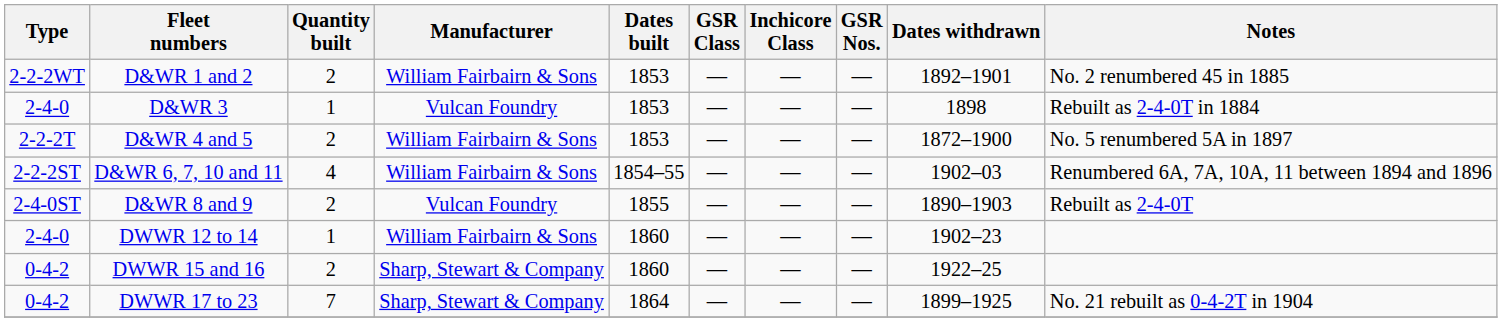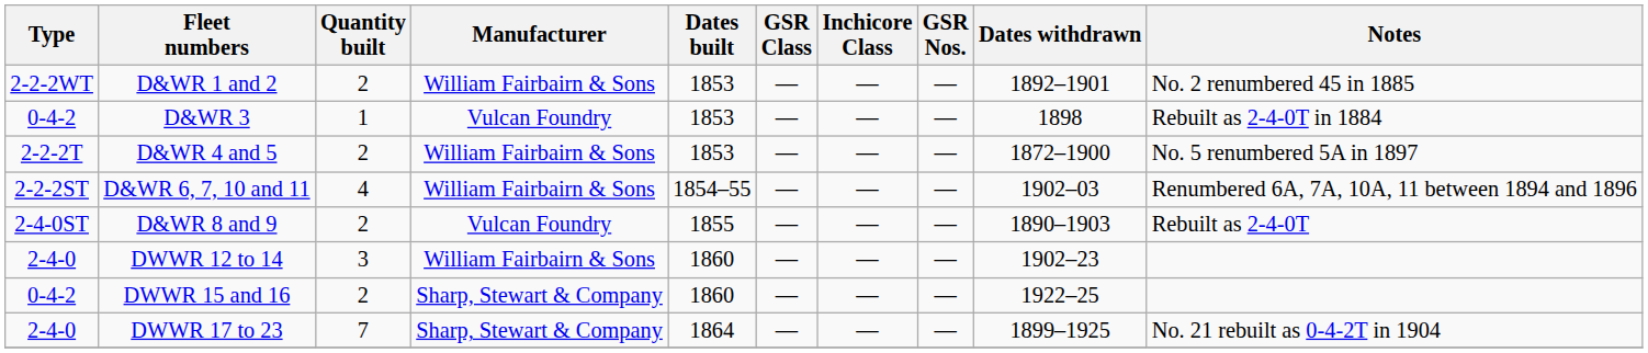D&WR 3 | Type: 2-4-0 -> 0-4-2
DWWR 12 to 14 | Quantity built: 1 -> 3
DWWR 17 to 23 | Type: 0-4-2 -> 2-4-0
